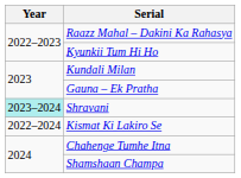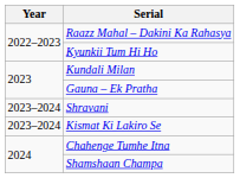Shravani | Year: paleturquoise background -> no background
Kismat Ki Lakiro Se | Year: 2022–2024 -> 2023–2024
